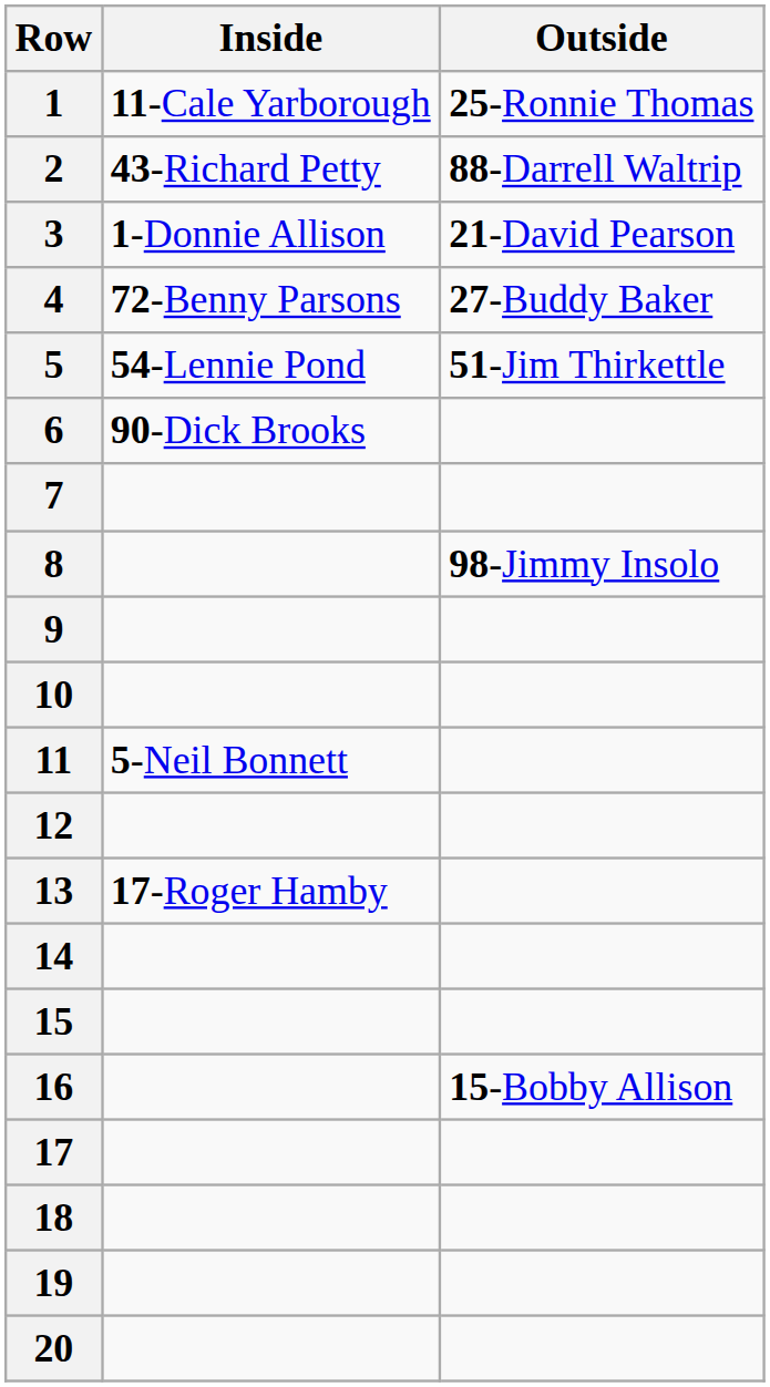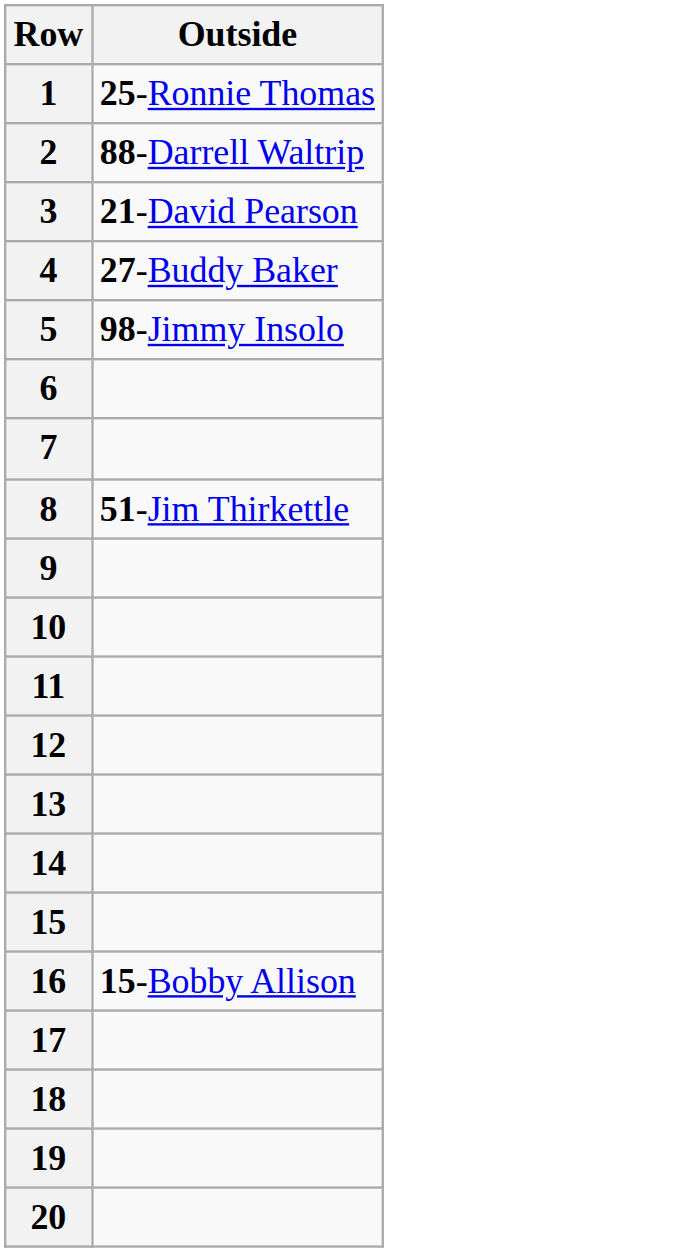- column: Inside | 11-Cale Yarborough | 43-Richard Petty | 1-Donnie Allison | 72-Benny Parsons | 54-Lennie Pond | 90-Dick Brooks | 5-Neil Bonnett | 17-Roger Hamby
5 | Outside: 51-Jim Thirkettle -> 98-Jimmy Insolo
8 | Outside: 98-Jimmy Insolo -> 51-Jim Thirkettle
